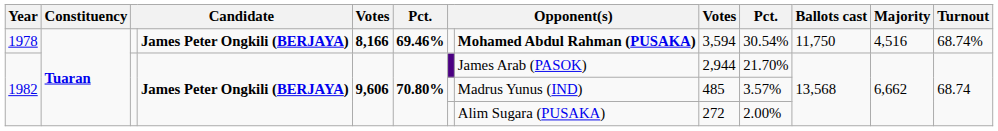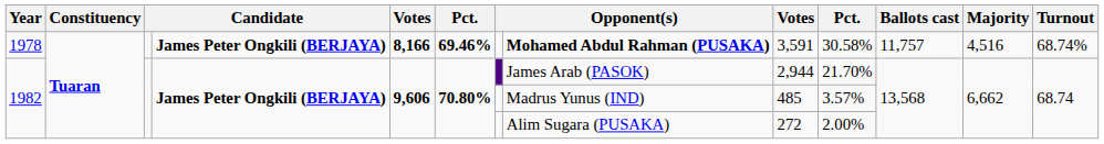1978 | column 9: 3,594 -> 3,591
1978 | column 10: 30.54% -> 30.58%
1978 | Ballots cast: 11,750 -> 11,757
